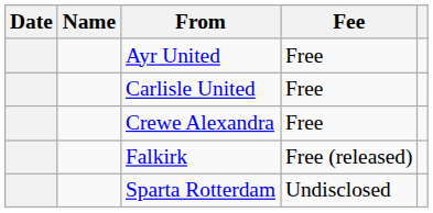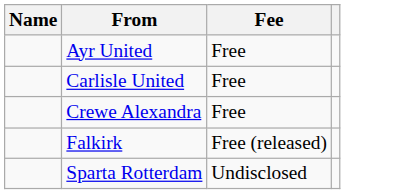- column: Date
